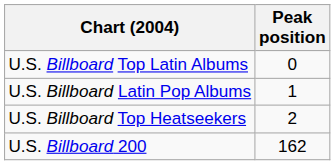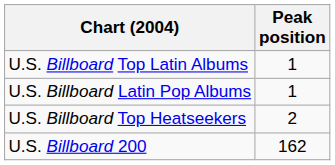U.S. Billboard Top Latin Albums | Peak position: 0 -> 1
